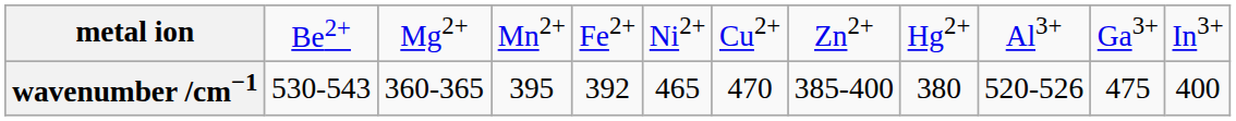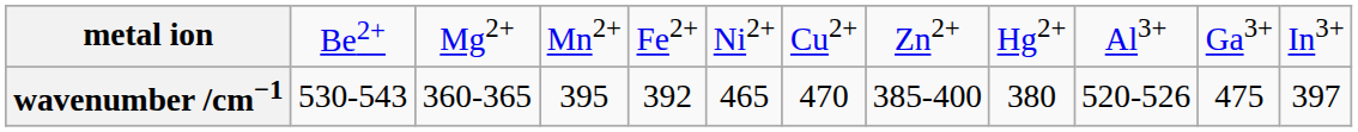wavenumber /cm−1 | column 12: 400 -> 397
